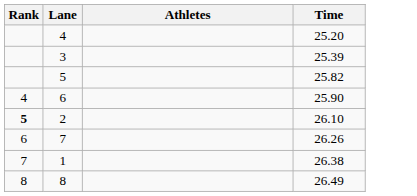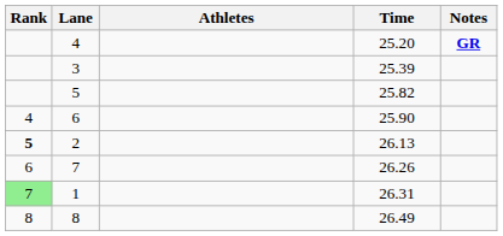+ column: Notes | GR
2 | Time: 26.10 -> 26.13
1 | Rank: no background -> lightgreen background
1 | Time: 26.38 -> 26.31
